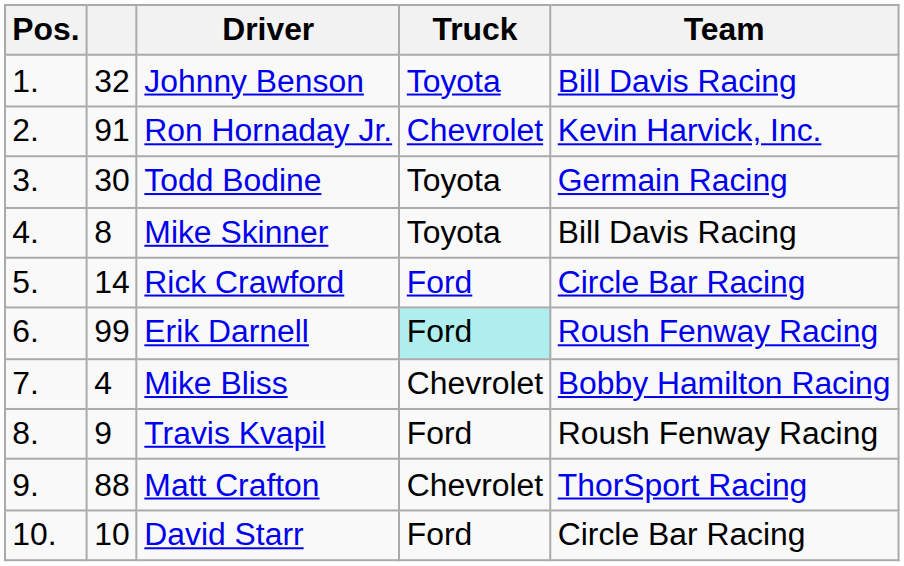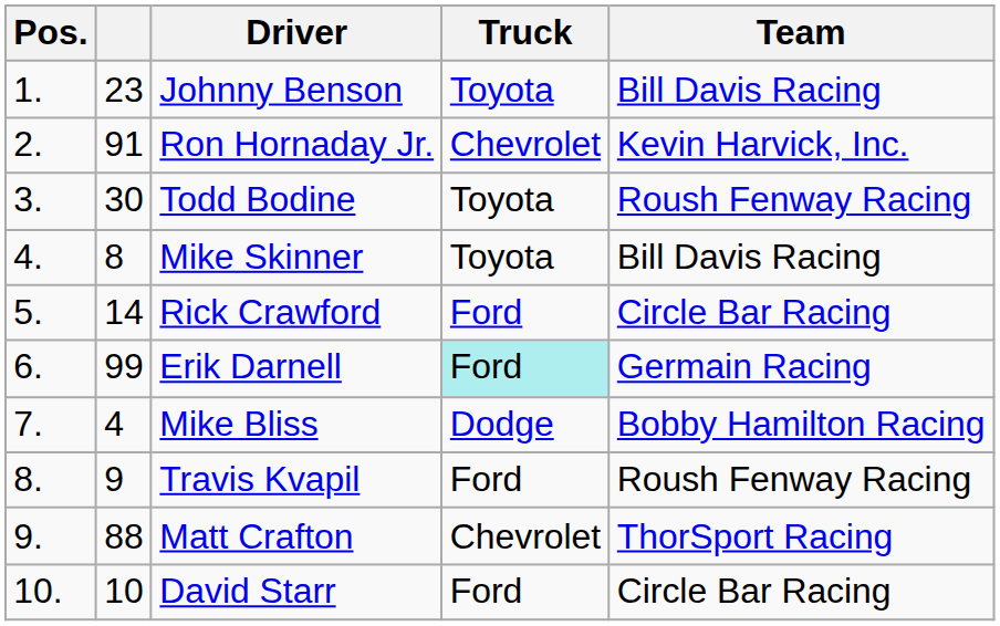Johnny Benson | column 2: 32 -> 23
Todd Bodine | Team: Germain Racing -> Roush Fenway Racing
Erik Darnell | Team: Roush Fenway Racing -> Germain Racing
Mike Bliss | Truck: Chevrolet -> Dodge
